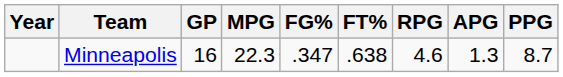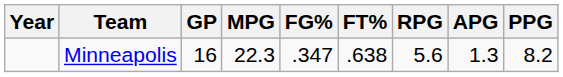Minneapolis | RPG: 4.6 -> 5.6
Minneapolis | PPG: 8.7 -> 8.2
